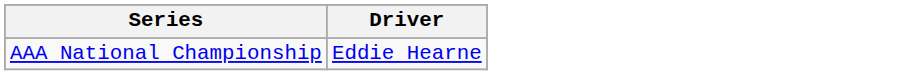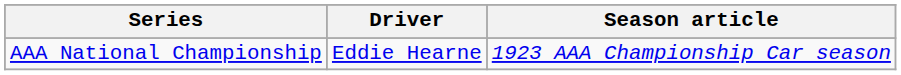+ column: Season article | 1923 AAA Championship Car season
